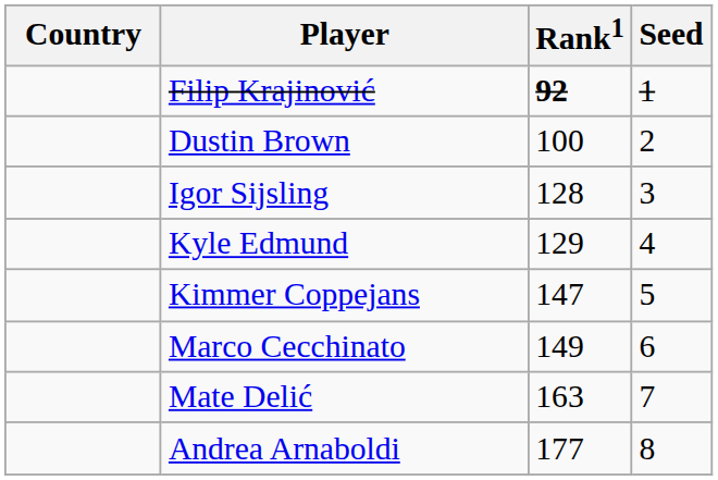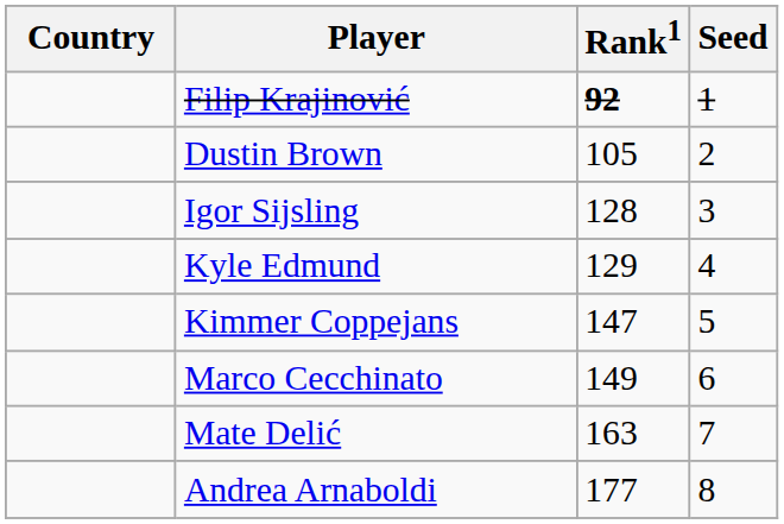Dustin Brown | Rank1: 100 -> 105
